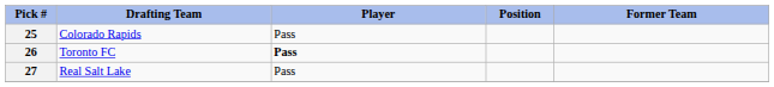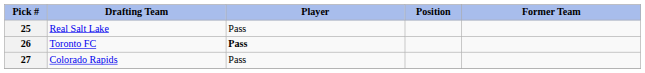25 | Drafting Team: Colorado Rapids -> Real Salt Lake
27 | Drafting Team: Real Salt Lake -> Colorado Rapids
